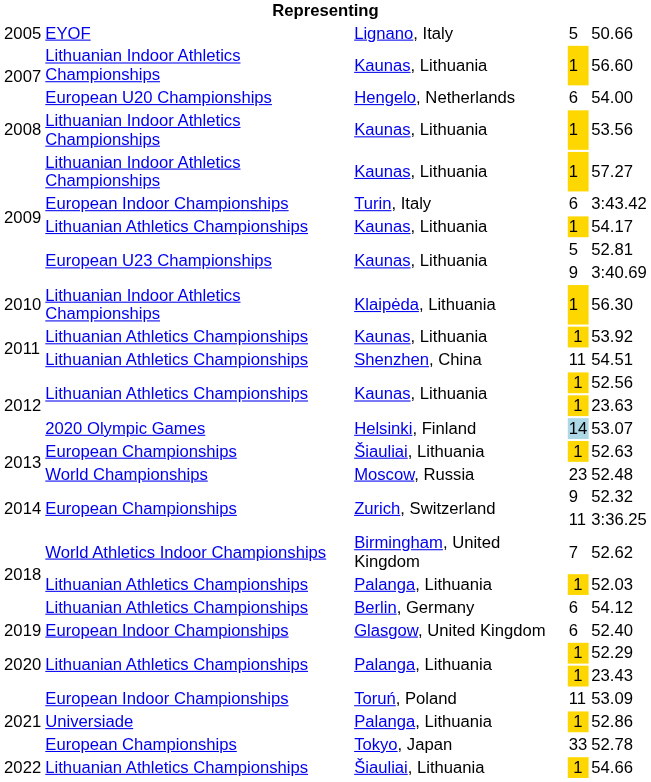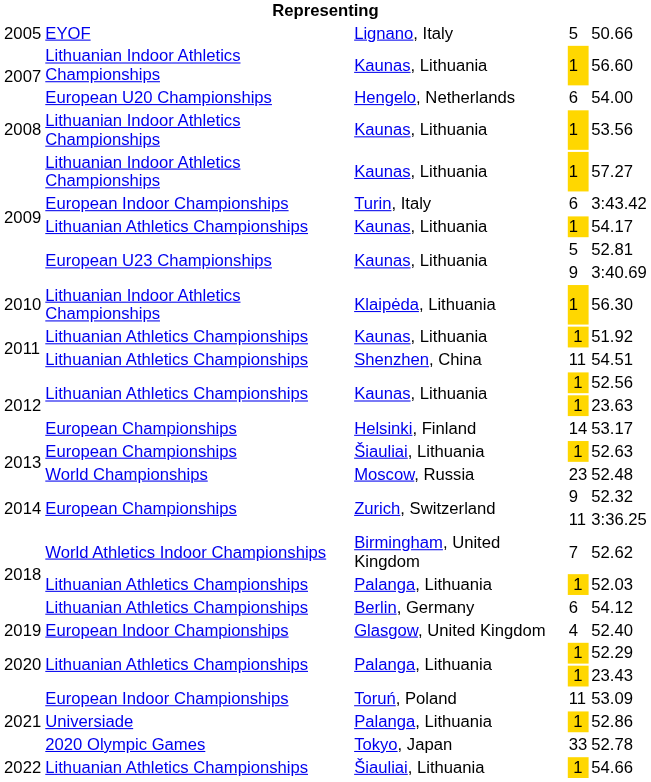2011 / Kaunas, Lithuania | column 5: 53.92 -> 51.92
Helsinki, Finland | column 2: 2020 Olympic Games -> European Championships
Helsinki, Finland | column 4: lightblue background -> no background
Helsinki, Finland | column 5: 53.07 -> 53.17
Glasgow, United Kingdom | column 4: 6 -> 4
Tokyo, Japan | column 2: European Championships -> 2020 Olympic Games
